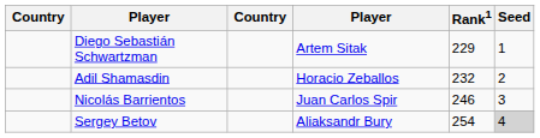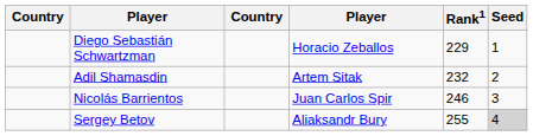Diego Sebastián Schwartzman | column 4: Artem Sitak -> Horacio Zeballos
Adil Shamasdin | column 4: Horacio Zeballos -> Artem Sitak
Sergey Betov | Rank1: 254 -> 255
